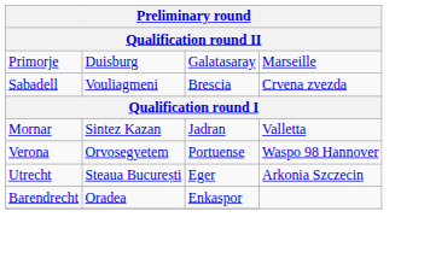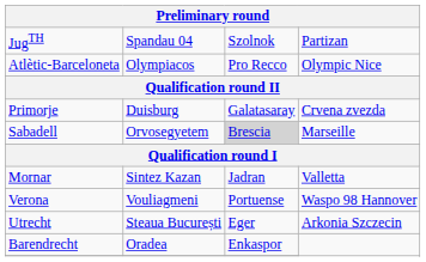+ row: JugTH | Spandau 04 | Szolnok | Partizan
+ row: Atlètic-Barceloneta | Olympiacos | Pro Recco | Olympic Nice
Primorje | column 4: Marseille -> Crvena zvezda
Sabadell | column 2: Vouliagmeni -> Orvosegyetem
Sabadell | column 3: no background -> lightgrey background
Sabadell | column 4: Crvena zvezda -> Marseille
Verona | column 2: Orvosegyetem -> Vouliagmeni
